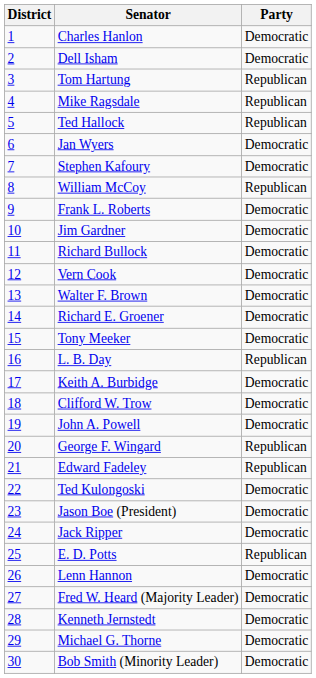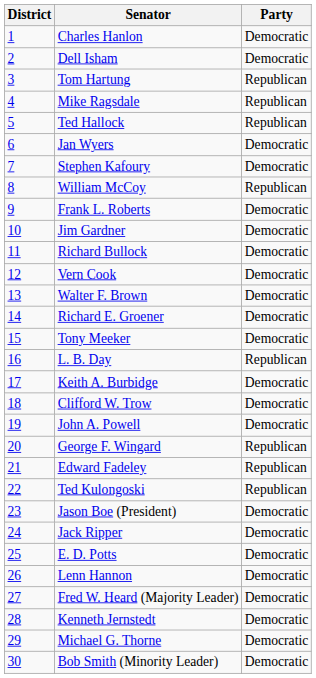Ted Kulongoski | Party: Democratic -> Republican
E. D. Potts | Party: Republican -> Democratic
